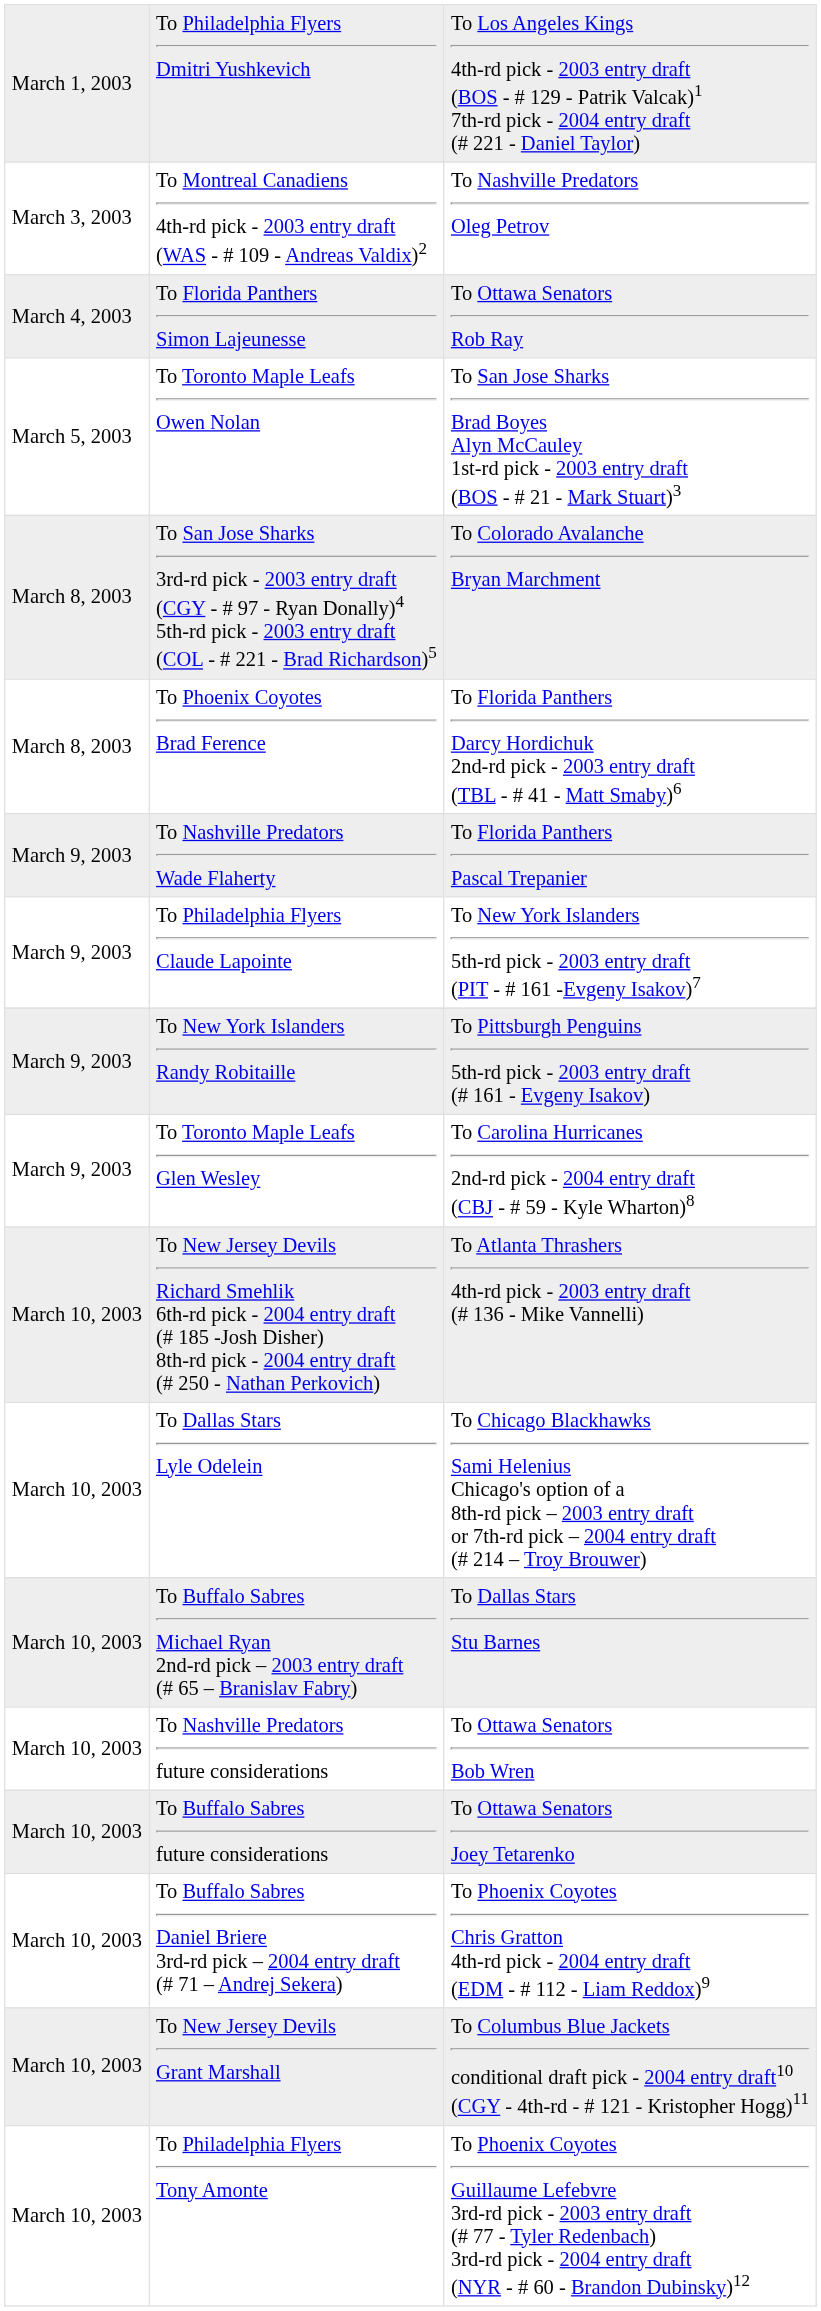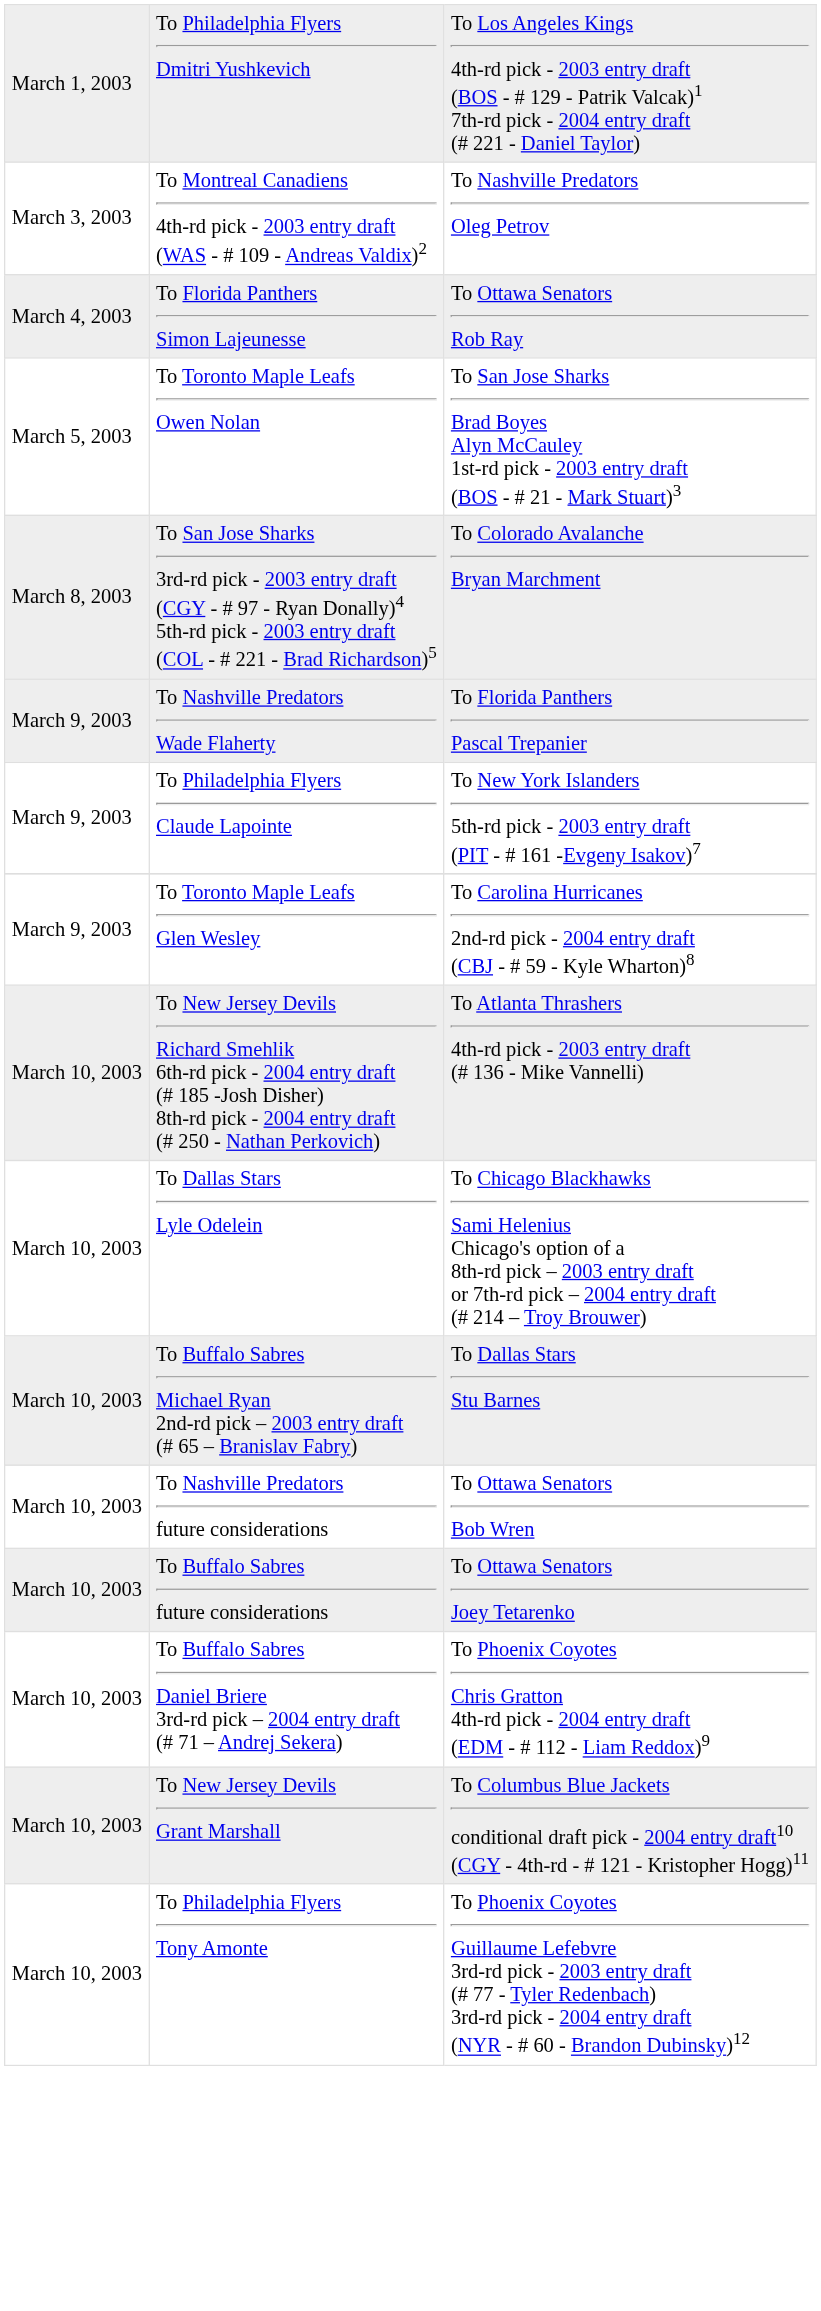- row: March 8, 2003 | To Phoenix Coyotes Brad Ference | To Florida Panthers Darcy Hordichuk 2nd-rd pick - 2003 entry draft (TBL - # 41 - Matt Smaby)6
- row: March 9, 2003 | To New York Islanders Randy Robitaille | To Pittsburgh Penguins 5th-rd pick - 2003 entry draft (# 161 - Evgeny Isakov)
